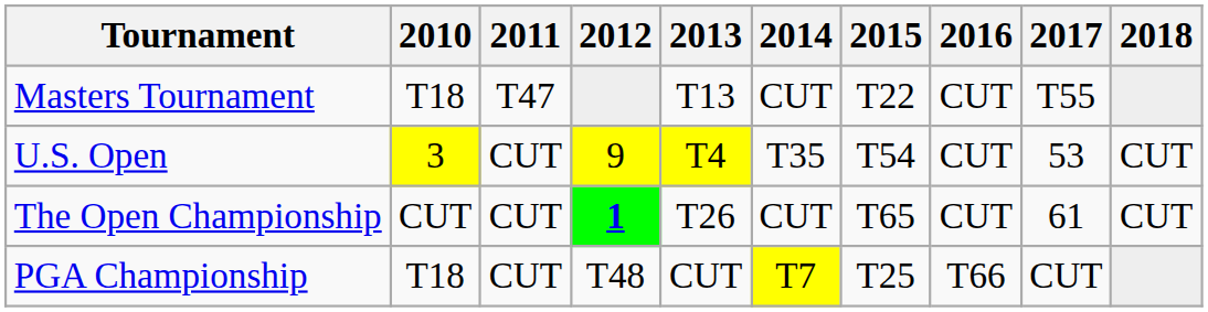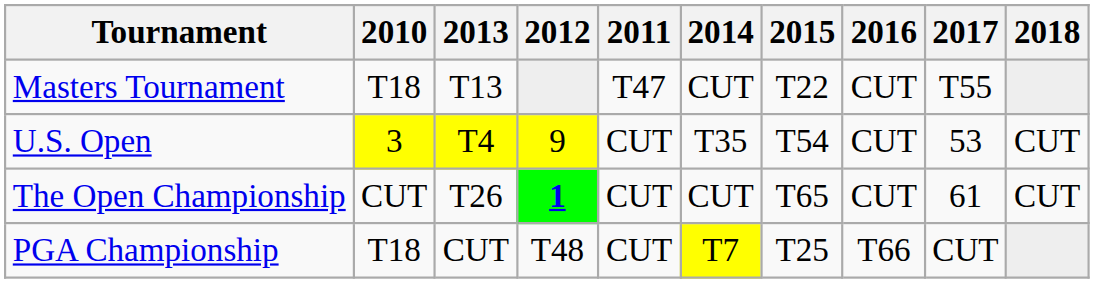columns swapped: 2011 <-> 2013
